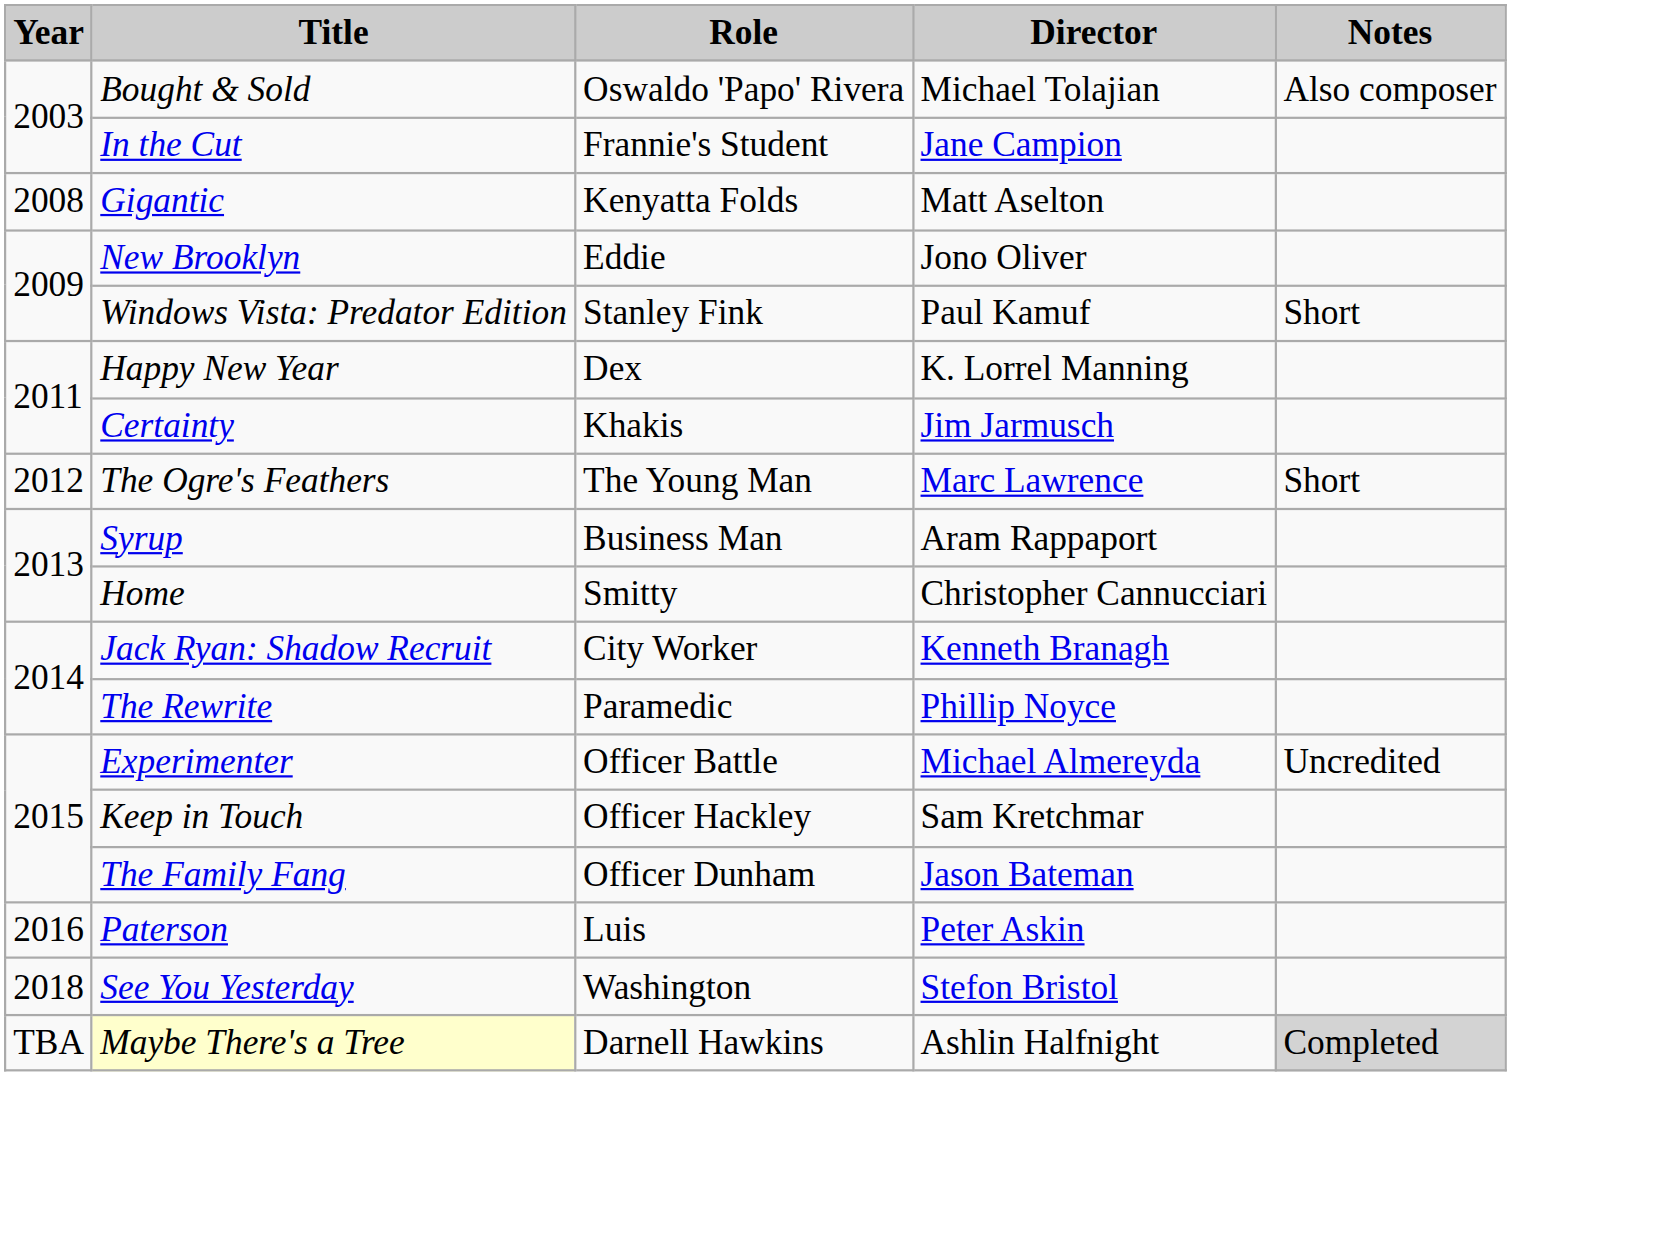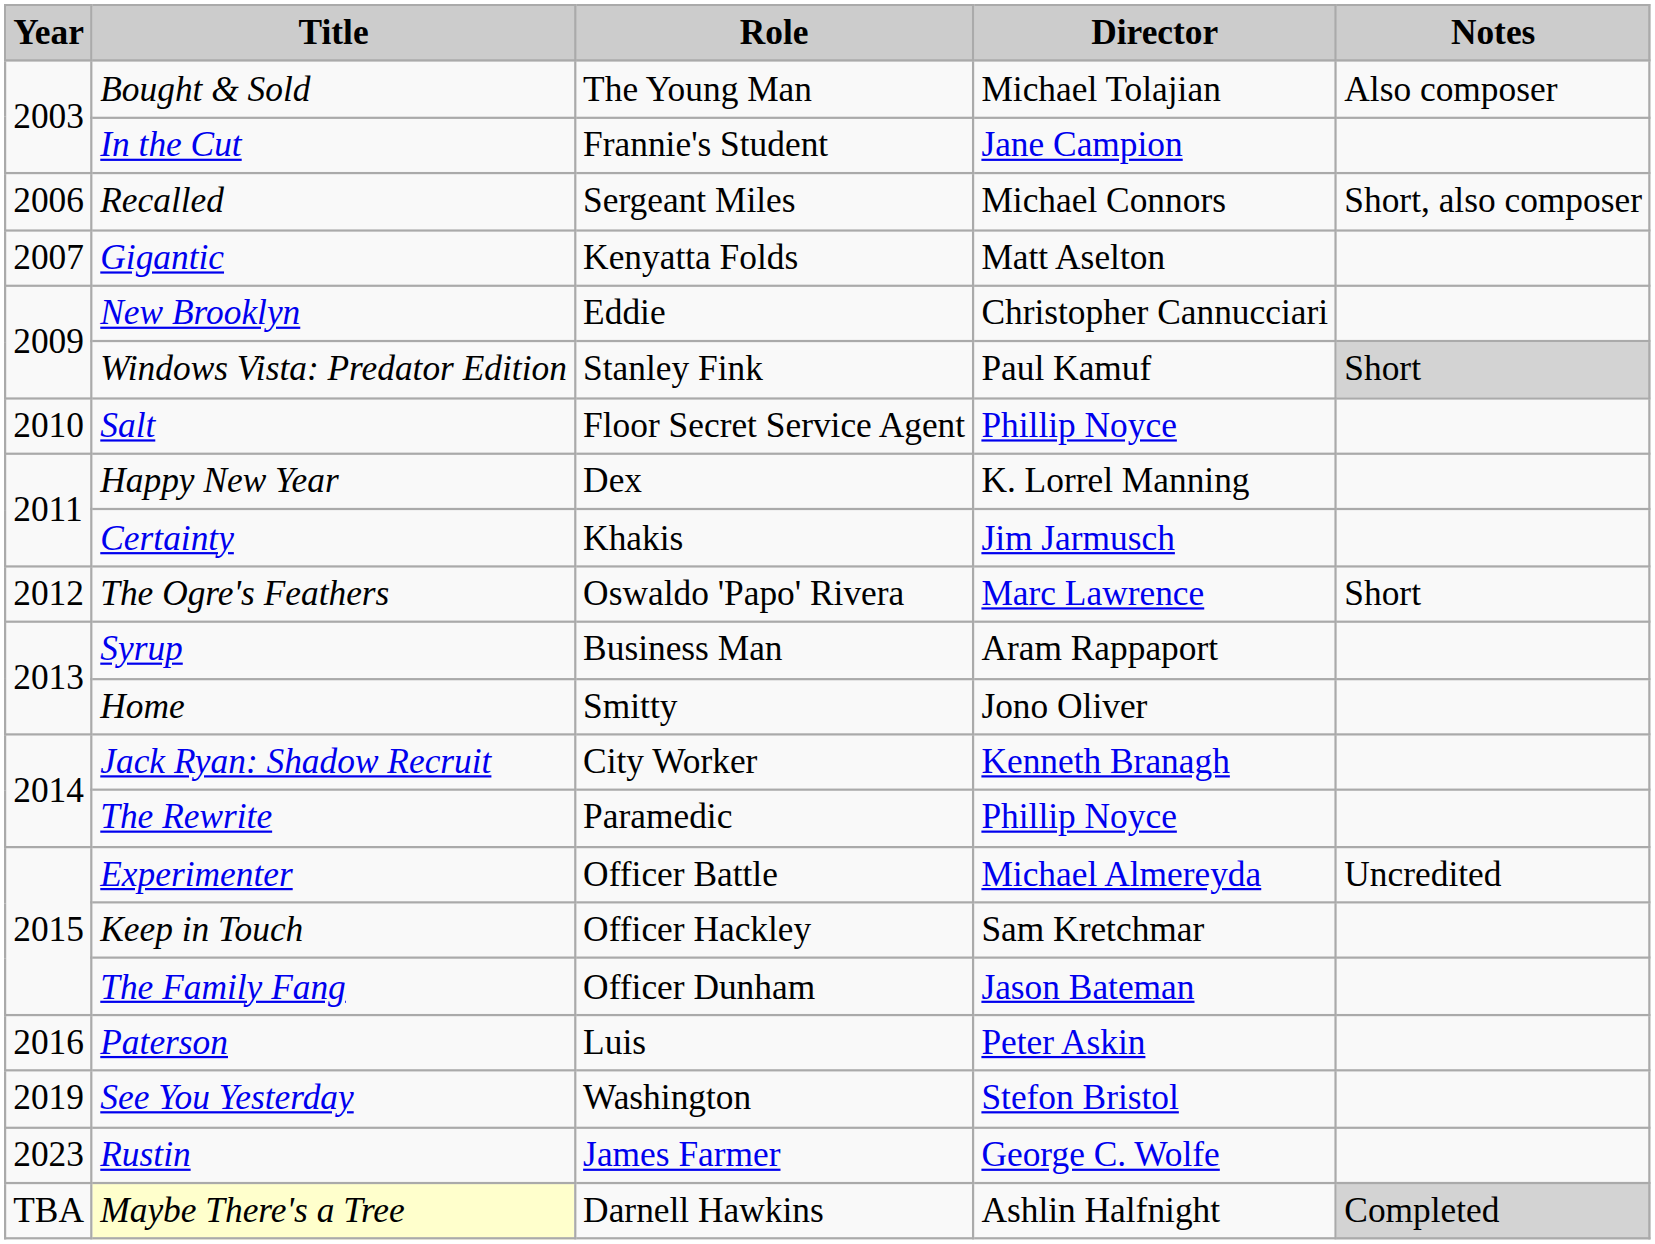Bought & Sold | Role: Oswaldo 'Papo' Rivera -> The Young Man
+ row: 2006 | Recalled | Sergeant Miles | Michael Connors | Short, also composer
Gigantic | Year: 2008 -> 2007
New Brooklyn | Director: Jono Oliver -> Christopher Cannucciari
Windows Vista: Predator Edition | Notes: no background -> lightgrey background
+ row: 2010 | Salt | Floor Secret Service Agent | Phillip Noyce
The Ogre's Feathers | Role: The Young Man -> Oswaldo 'Papo' Rivera
Home | Director: Christopher Cannucciari -> Jono Oliver
See You Yesterday | Year: 2018 -> 2019
+ row: 2023 | Rustin | James Farmer | George C. Wolfe
